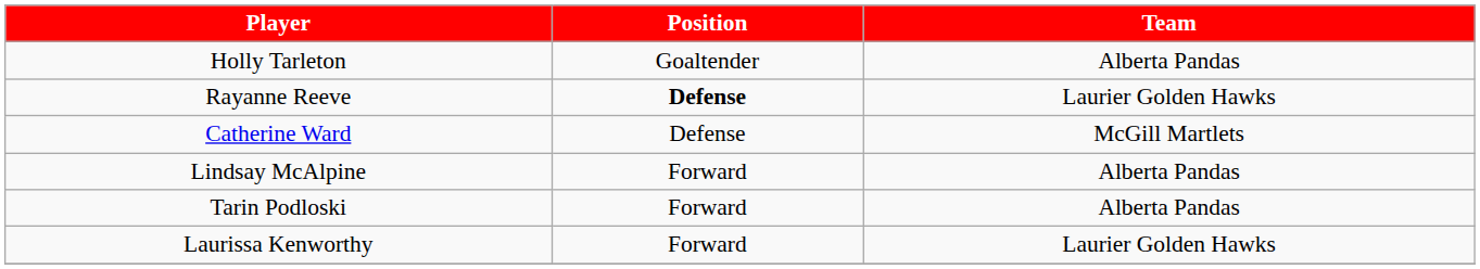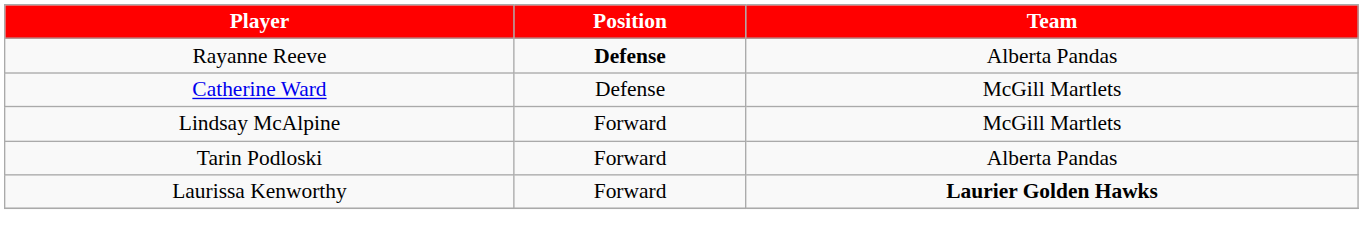- row: Holly Tarleton | Goaltender | Alberta Pandas
Rayanne Reeve | Team: Laurier Golden Hawks -> Alberta Pandas
Lindsay McAlpine | Team: Alberta Pandas -> McGill Martlets
Laurissa Kenworthy | Team: normal -> bold
